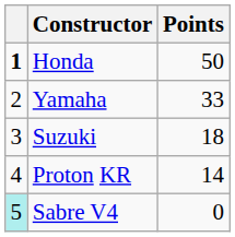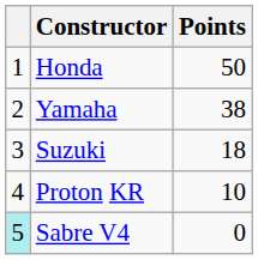Honda | column 1: bold -> normal
Yamaha | Points: 33 -> 38
Proton KR | Points: 14 -> 10
